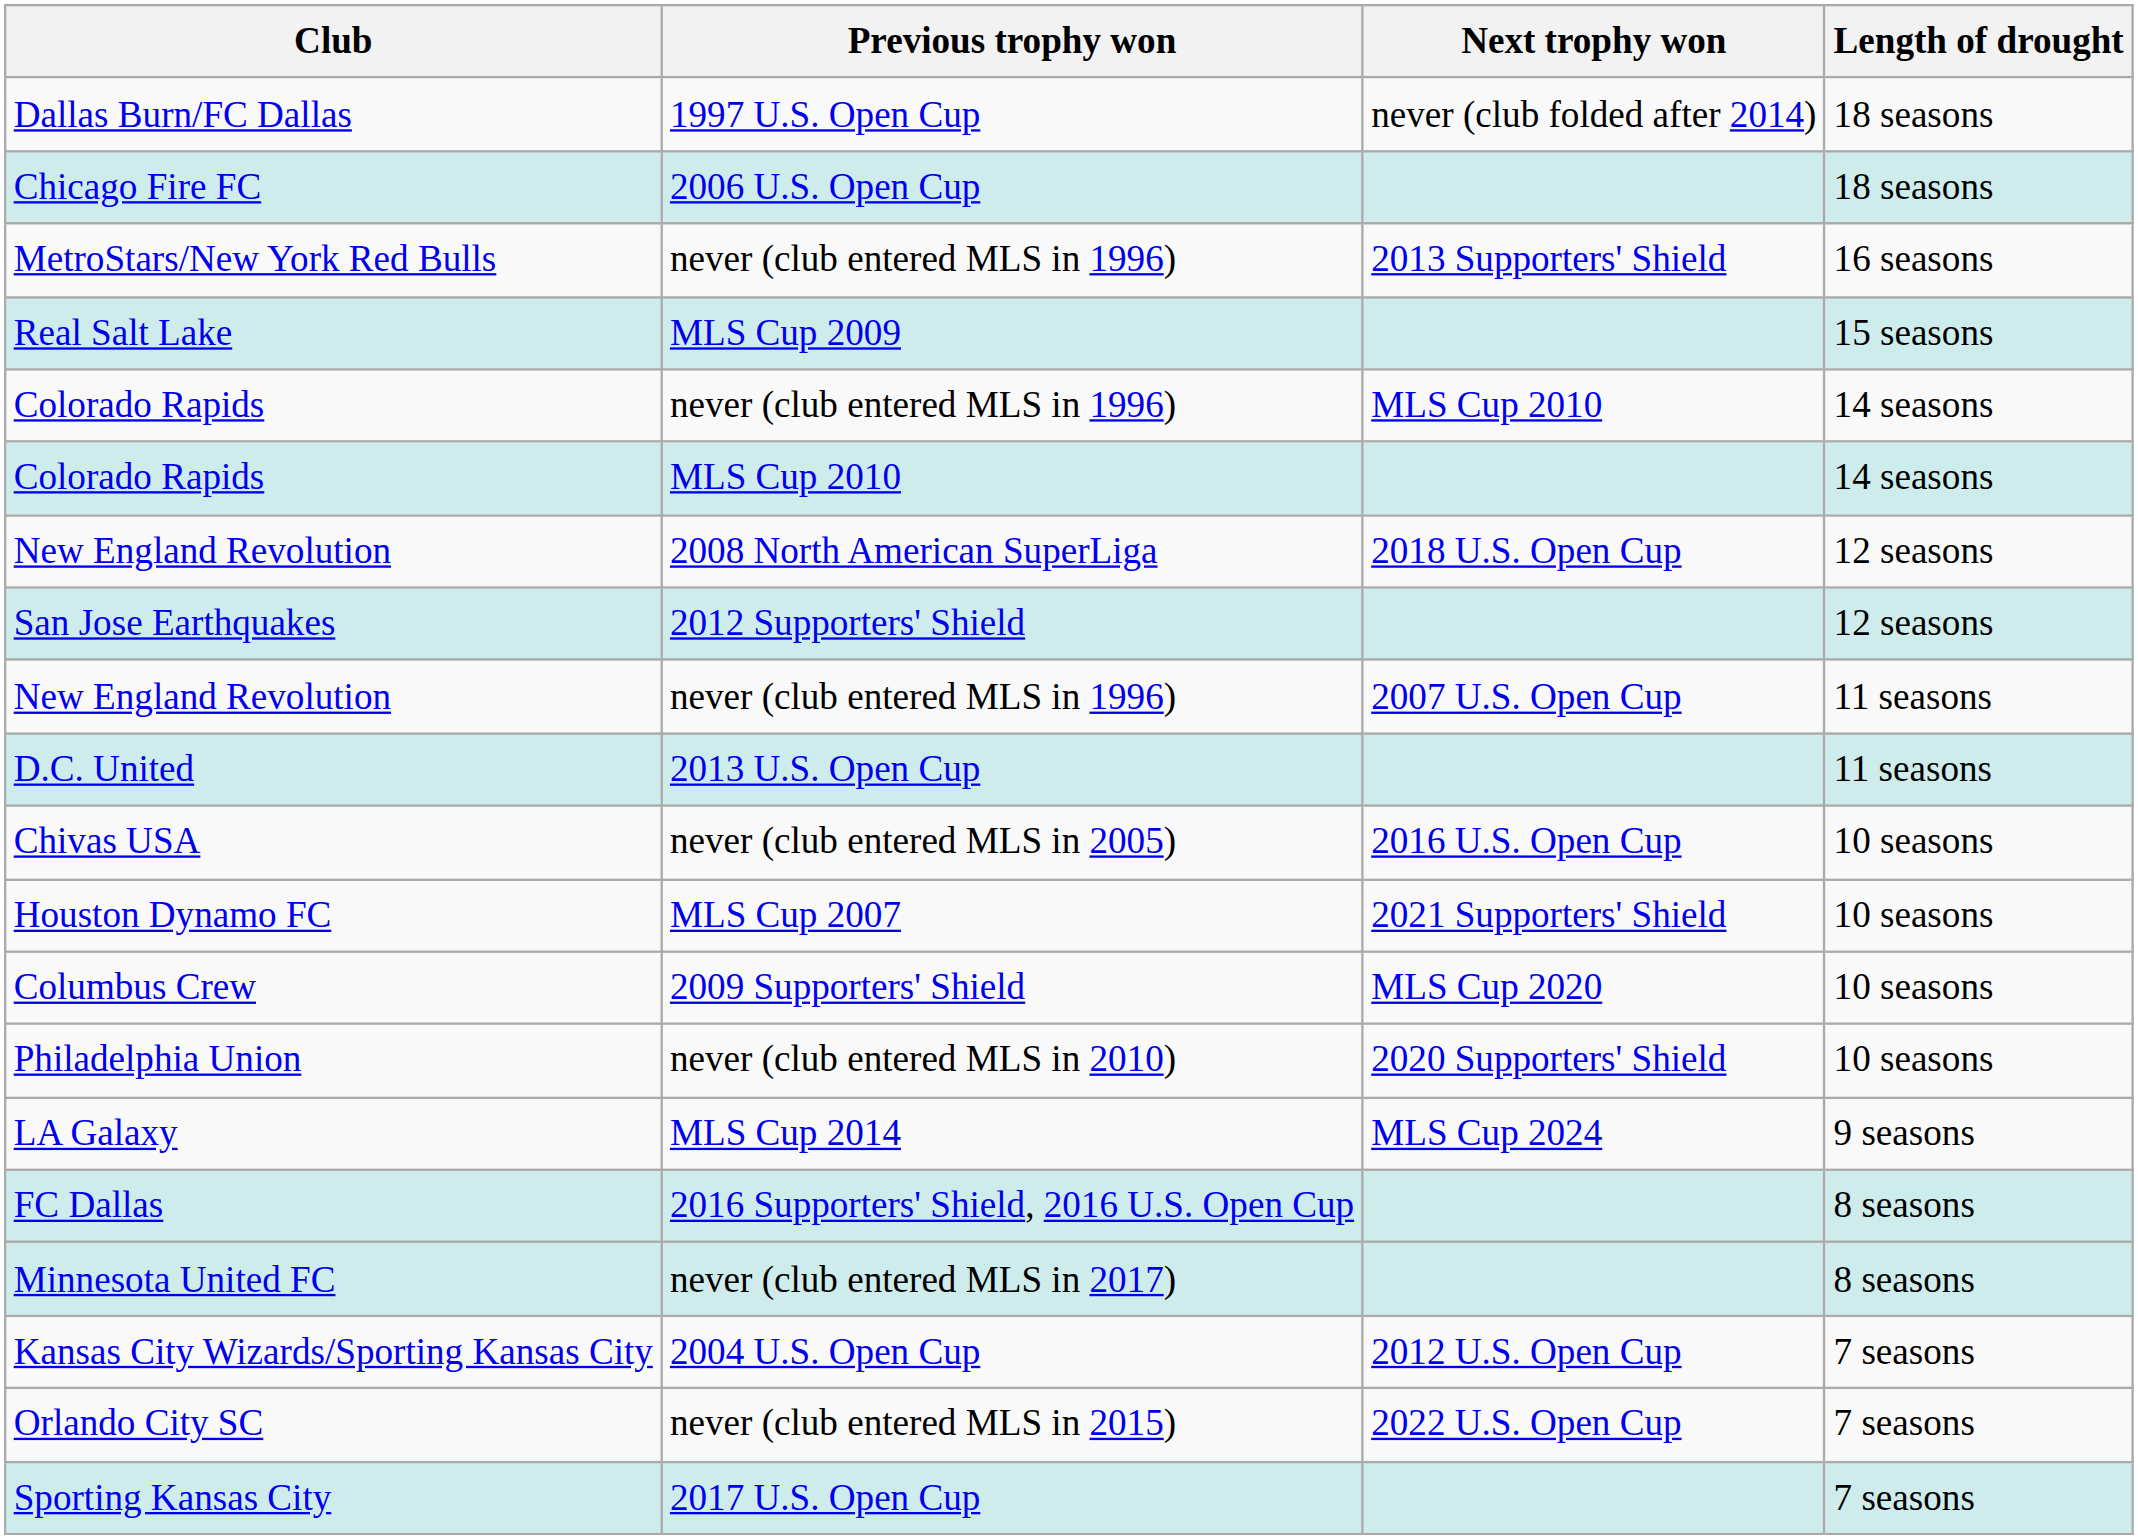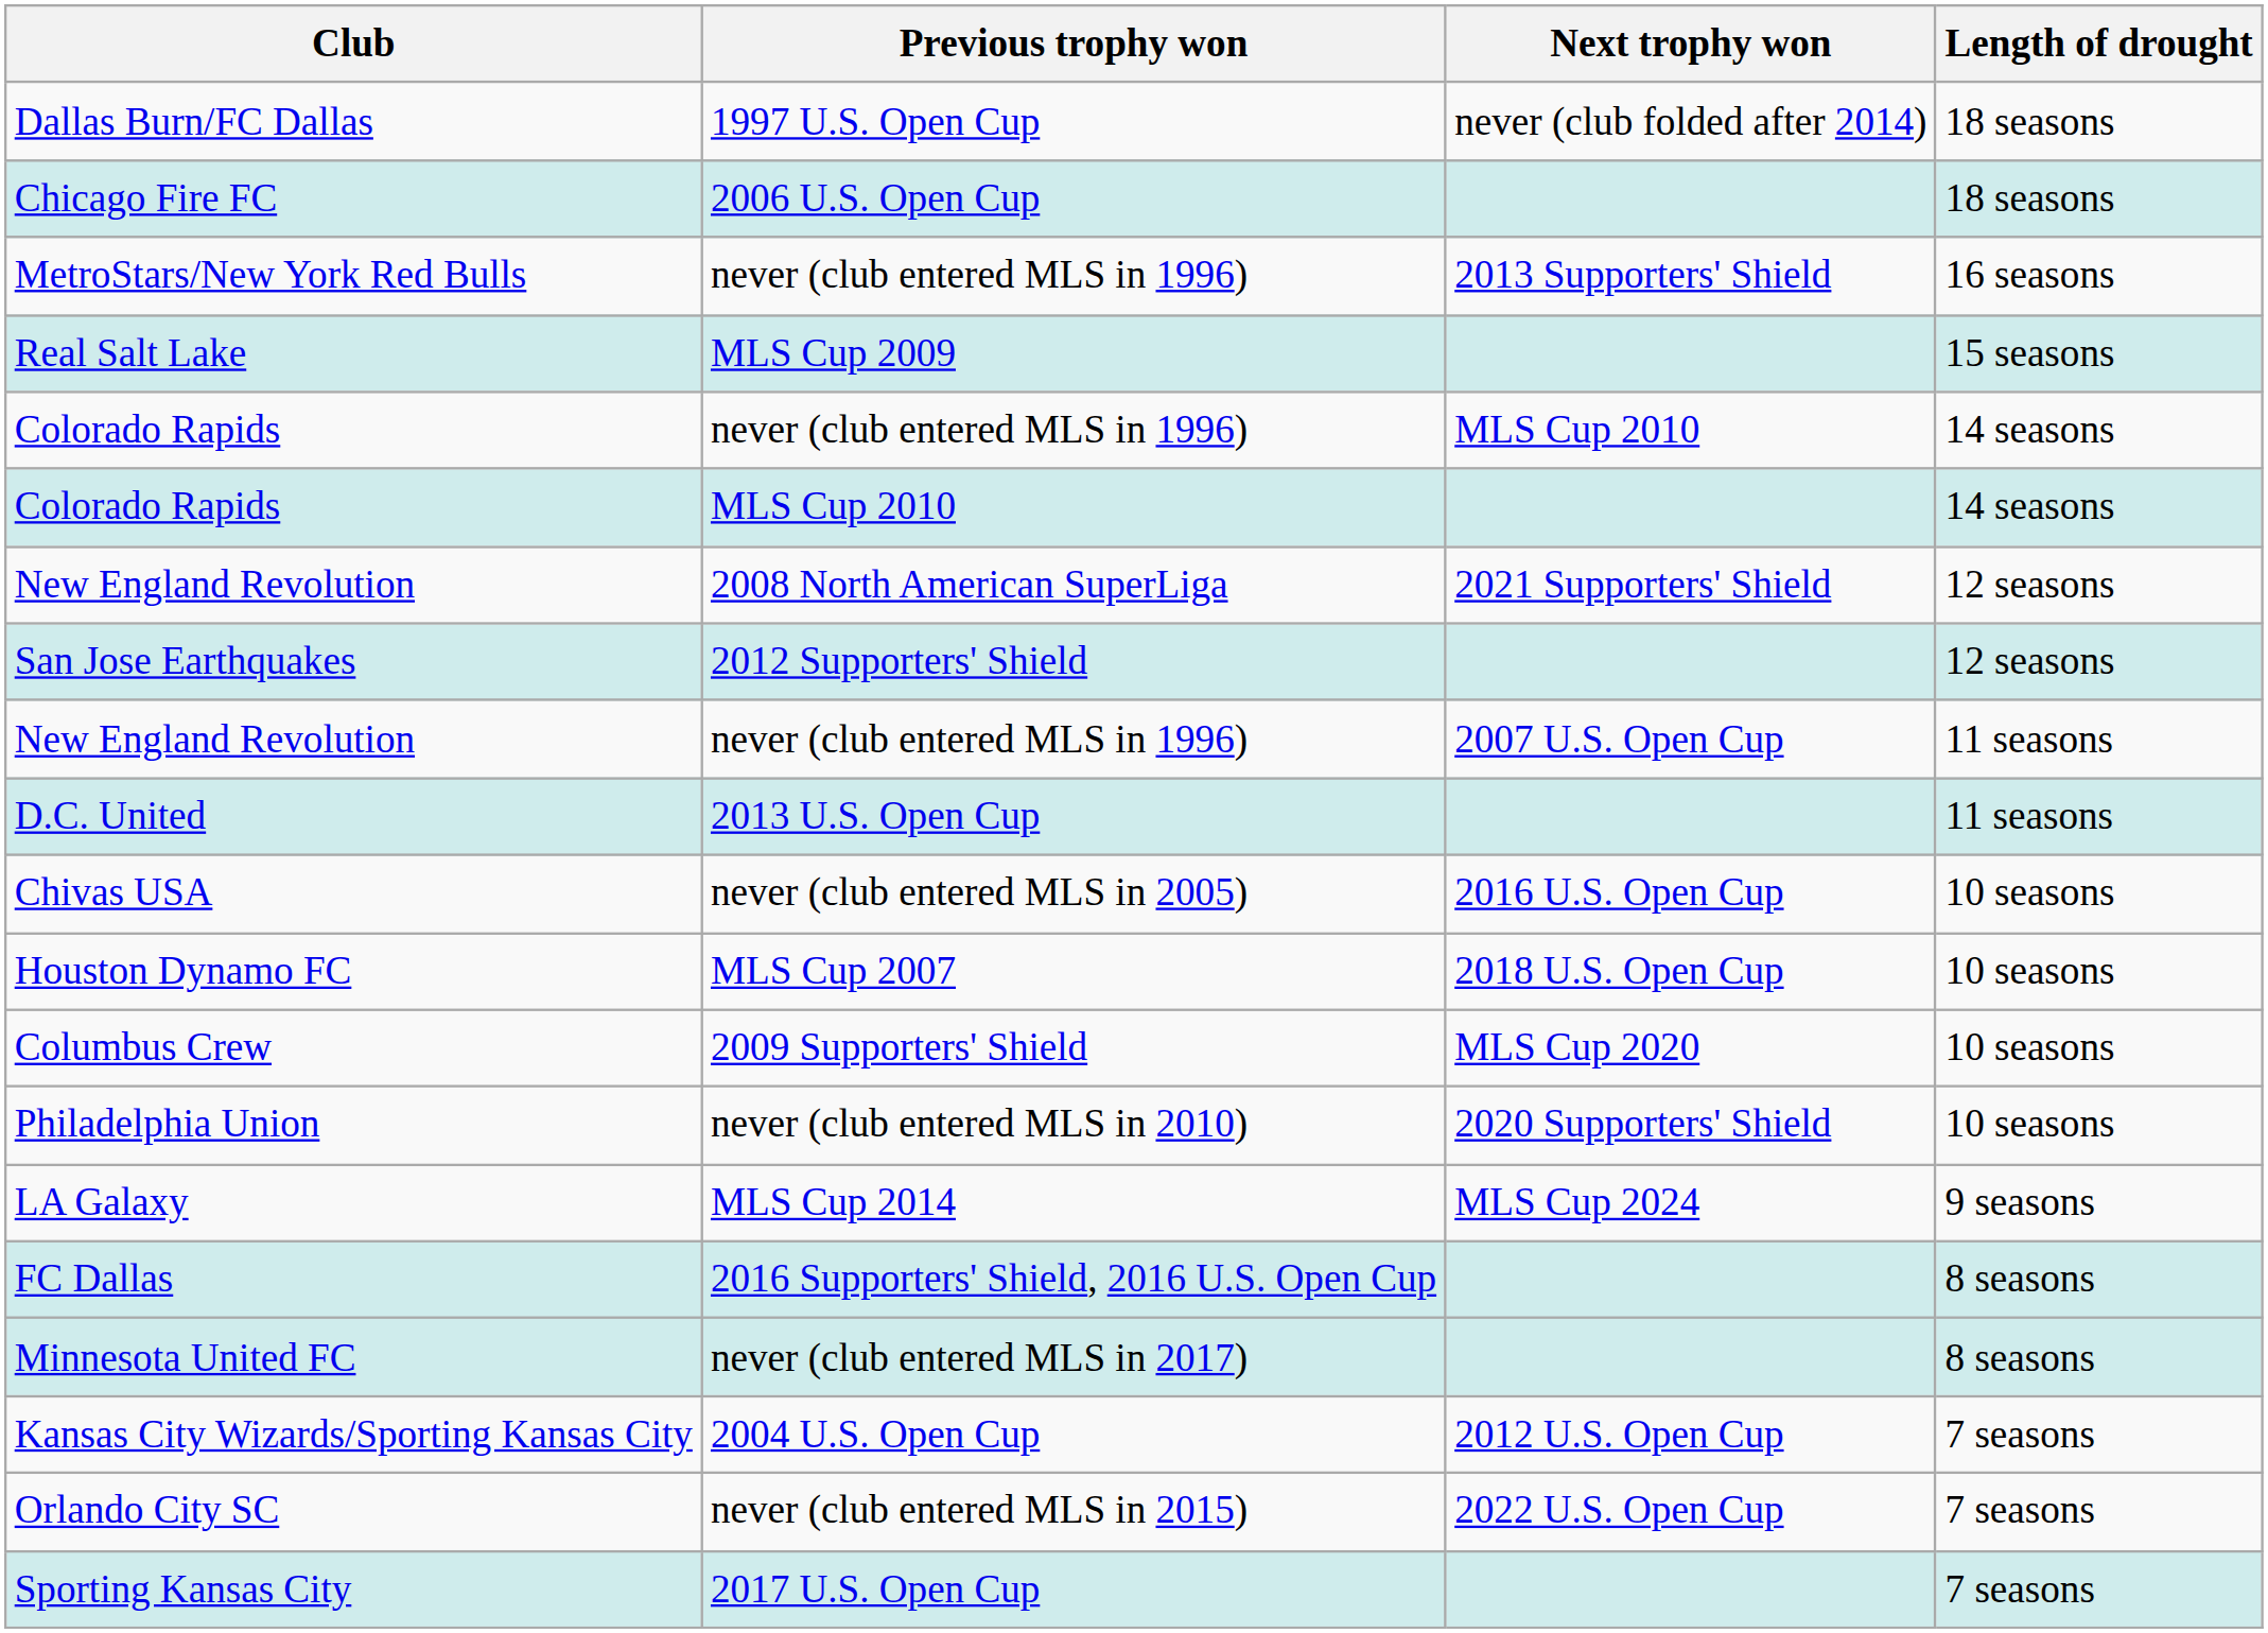New England Revolution / 2008 North American SuperLiga | Next trophy won: 2018 U.S. Open Cup -> 2021 Supporters' Shield
Houston Dynamo FC | Next trophy won: 2021 Supporters' Shield -> 2018 U.S. Open Cup
